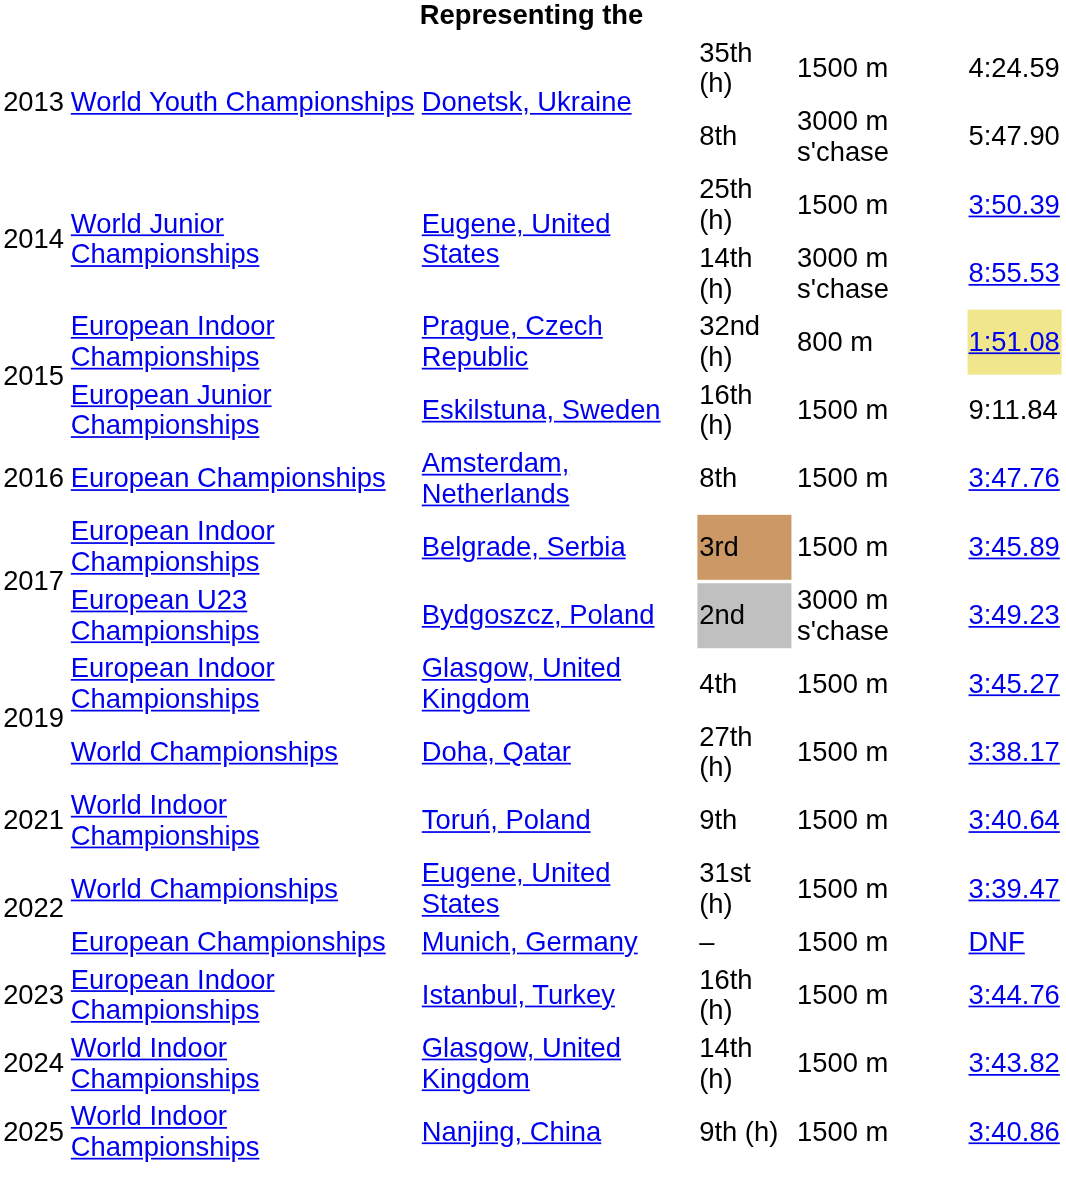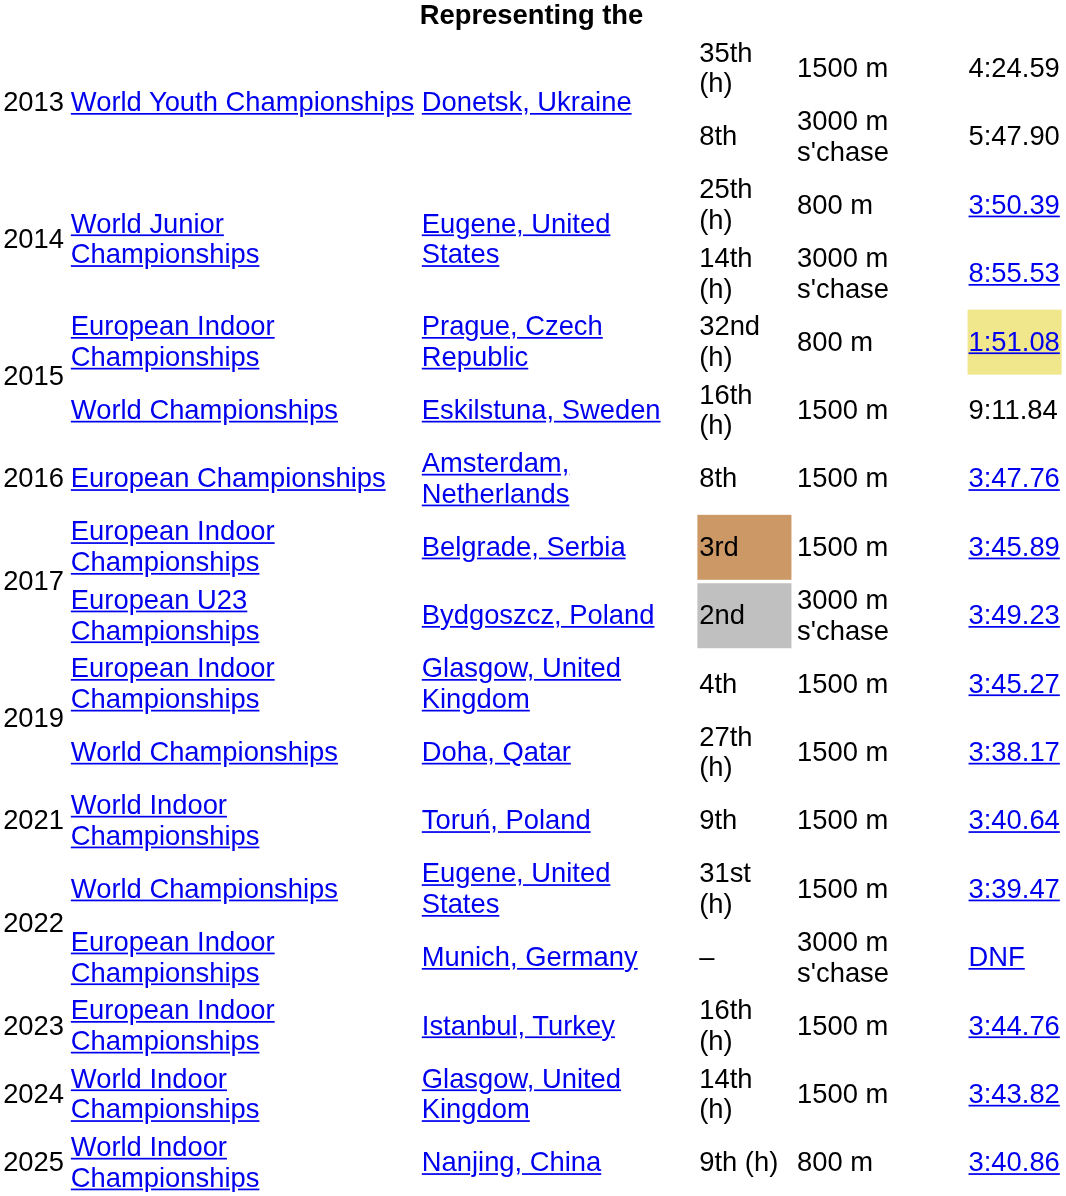25th (h) | column 5: 1500 m -> 800 m
Eskilstuna, Sweden / 16th (h) | column 2: European Junior Championships -> World Championships
– | column 2: European Championships -> European Indoor Championships
– | column 5: 1500 m -> 3000 m s'chase
9th (h) | column 5: 1500 m -> 800 m
